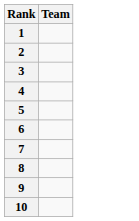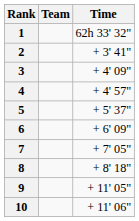+ column: Time | 62h 33' 32" | + 3' 41" | + 4' 09" | + 4' 57" | + 5' 37" | + 6' 09" | + 7' 05" | + 8' 18" | + 11' 05" | + 11' 06"
